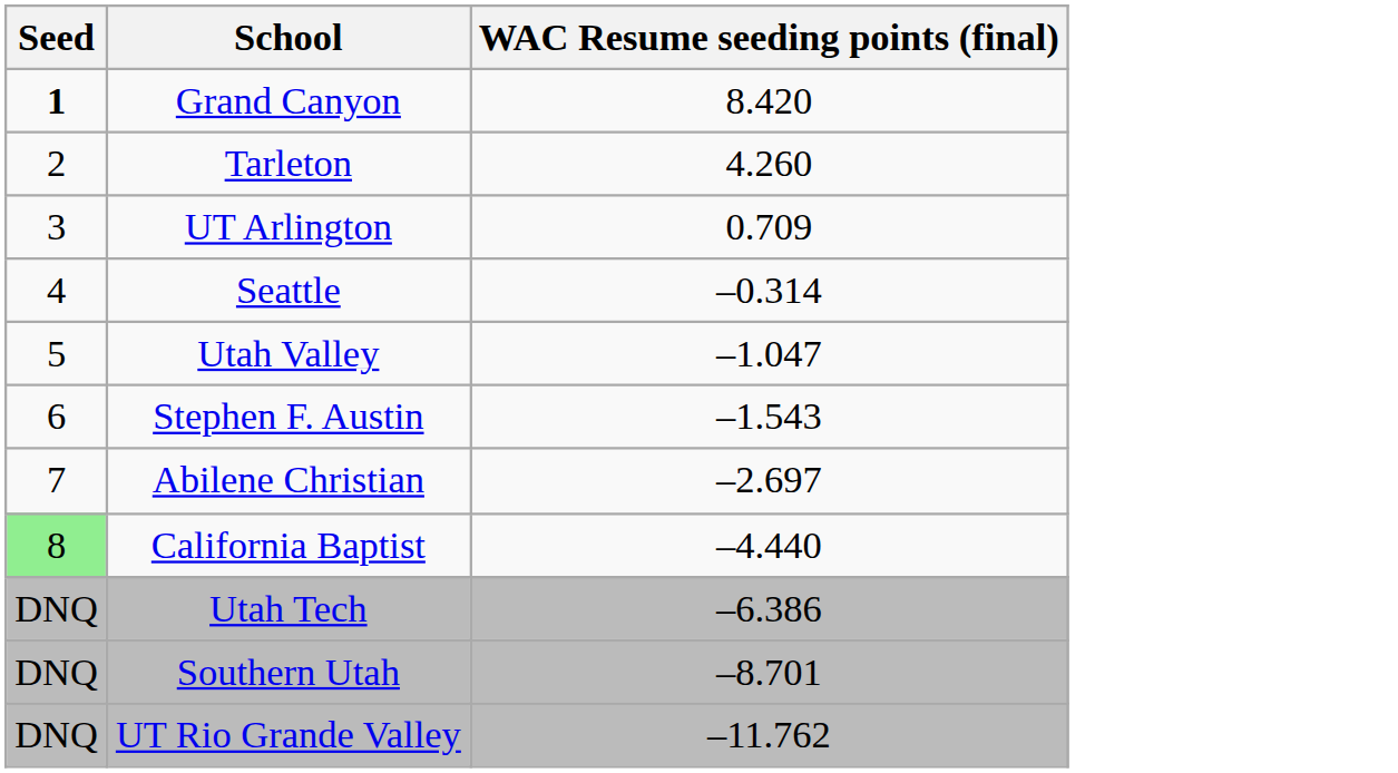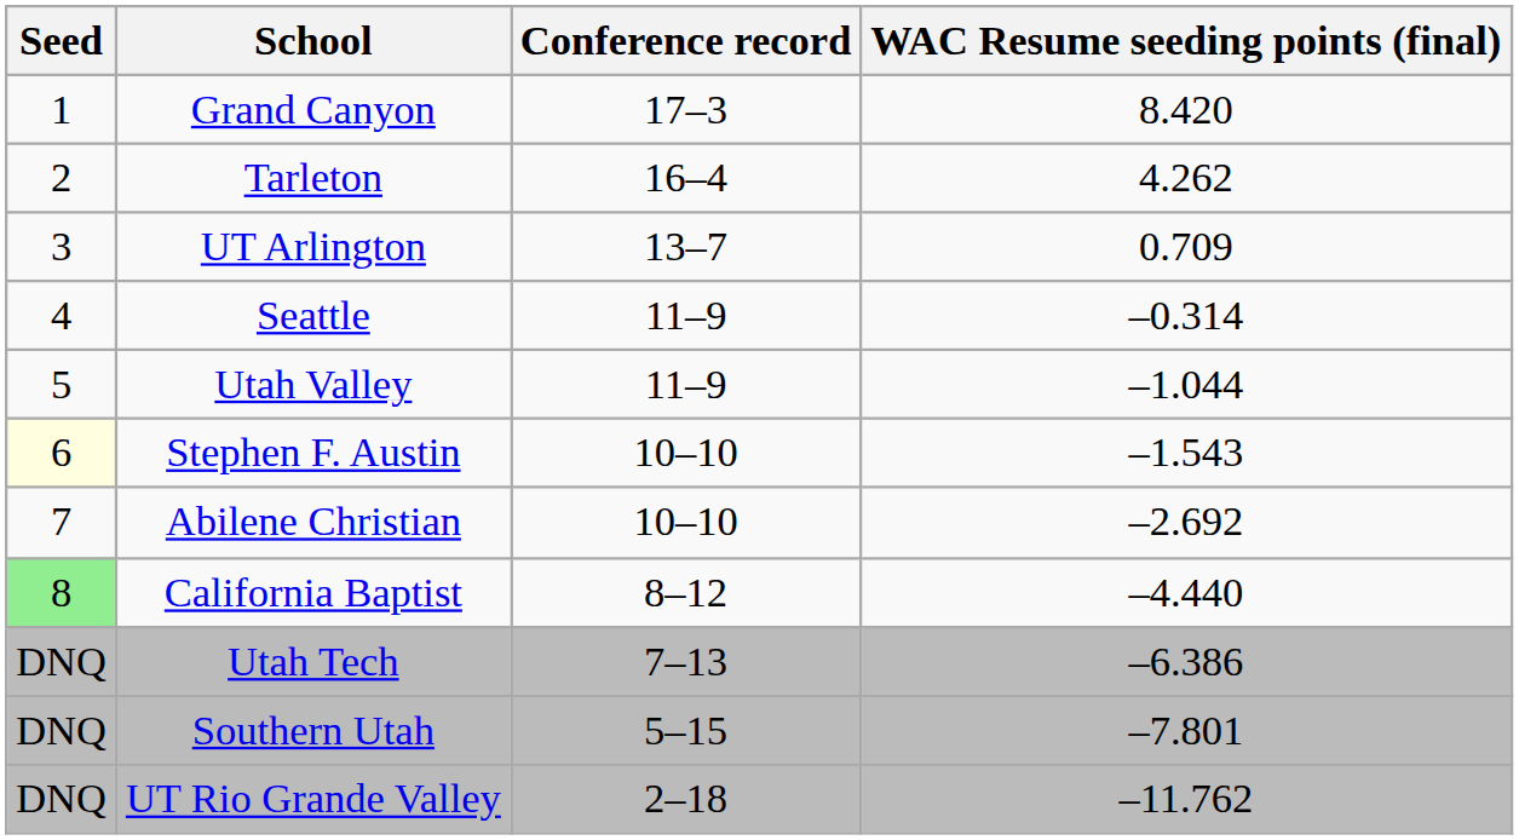+ column: Conference record | 17–3 | 16–4 | 13–7 | 11–9 | 11–9 | 10–10 | 10–10 | 8–12 | 7–13 | 5–15 | 2–18
Grand Canyon | Seed: bold -> normal
Tarleton | WAC Resume seeding points (final): 4.260 -> 4.262
Utah Valley | WAC Resume seeding points (final): –1.047 -> –1.044
Stephen F. Austin | Seed: no background -> lightyellow background
Abilene Christian | WAC Resume seeding points (final): –2.697 -> –2.692
Southern Utah | WAC Resume seeding points (final): –8.701 -> –7.801
